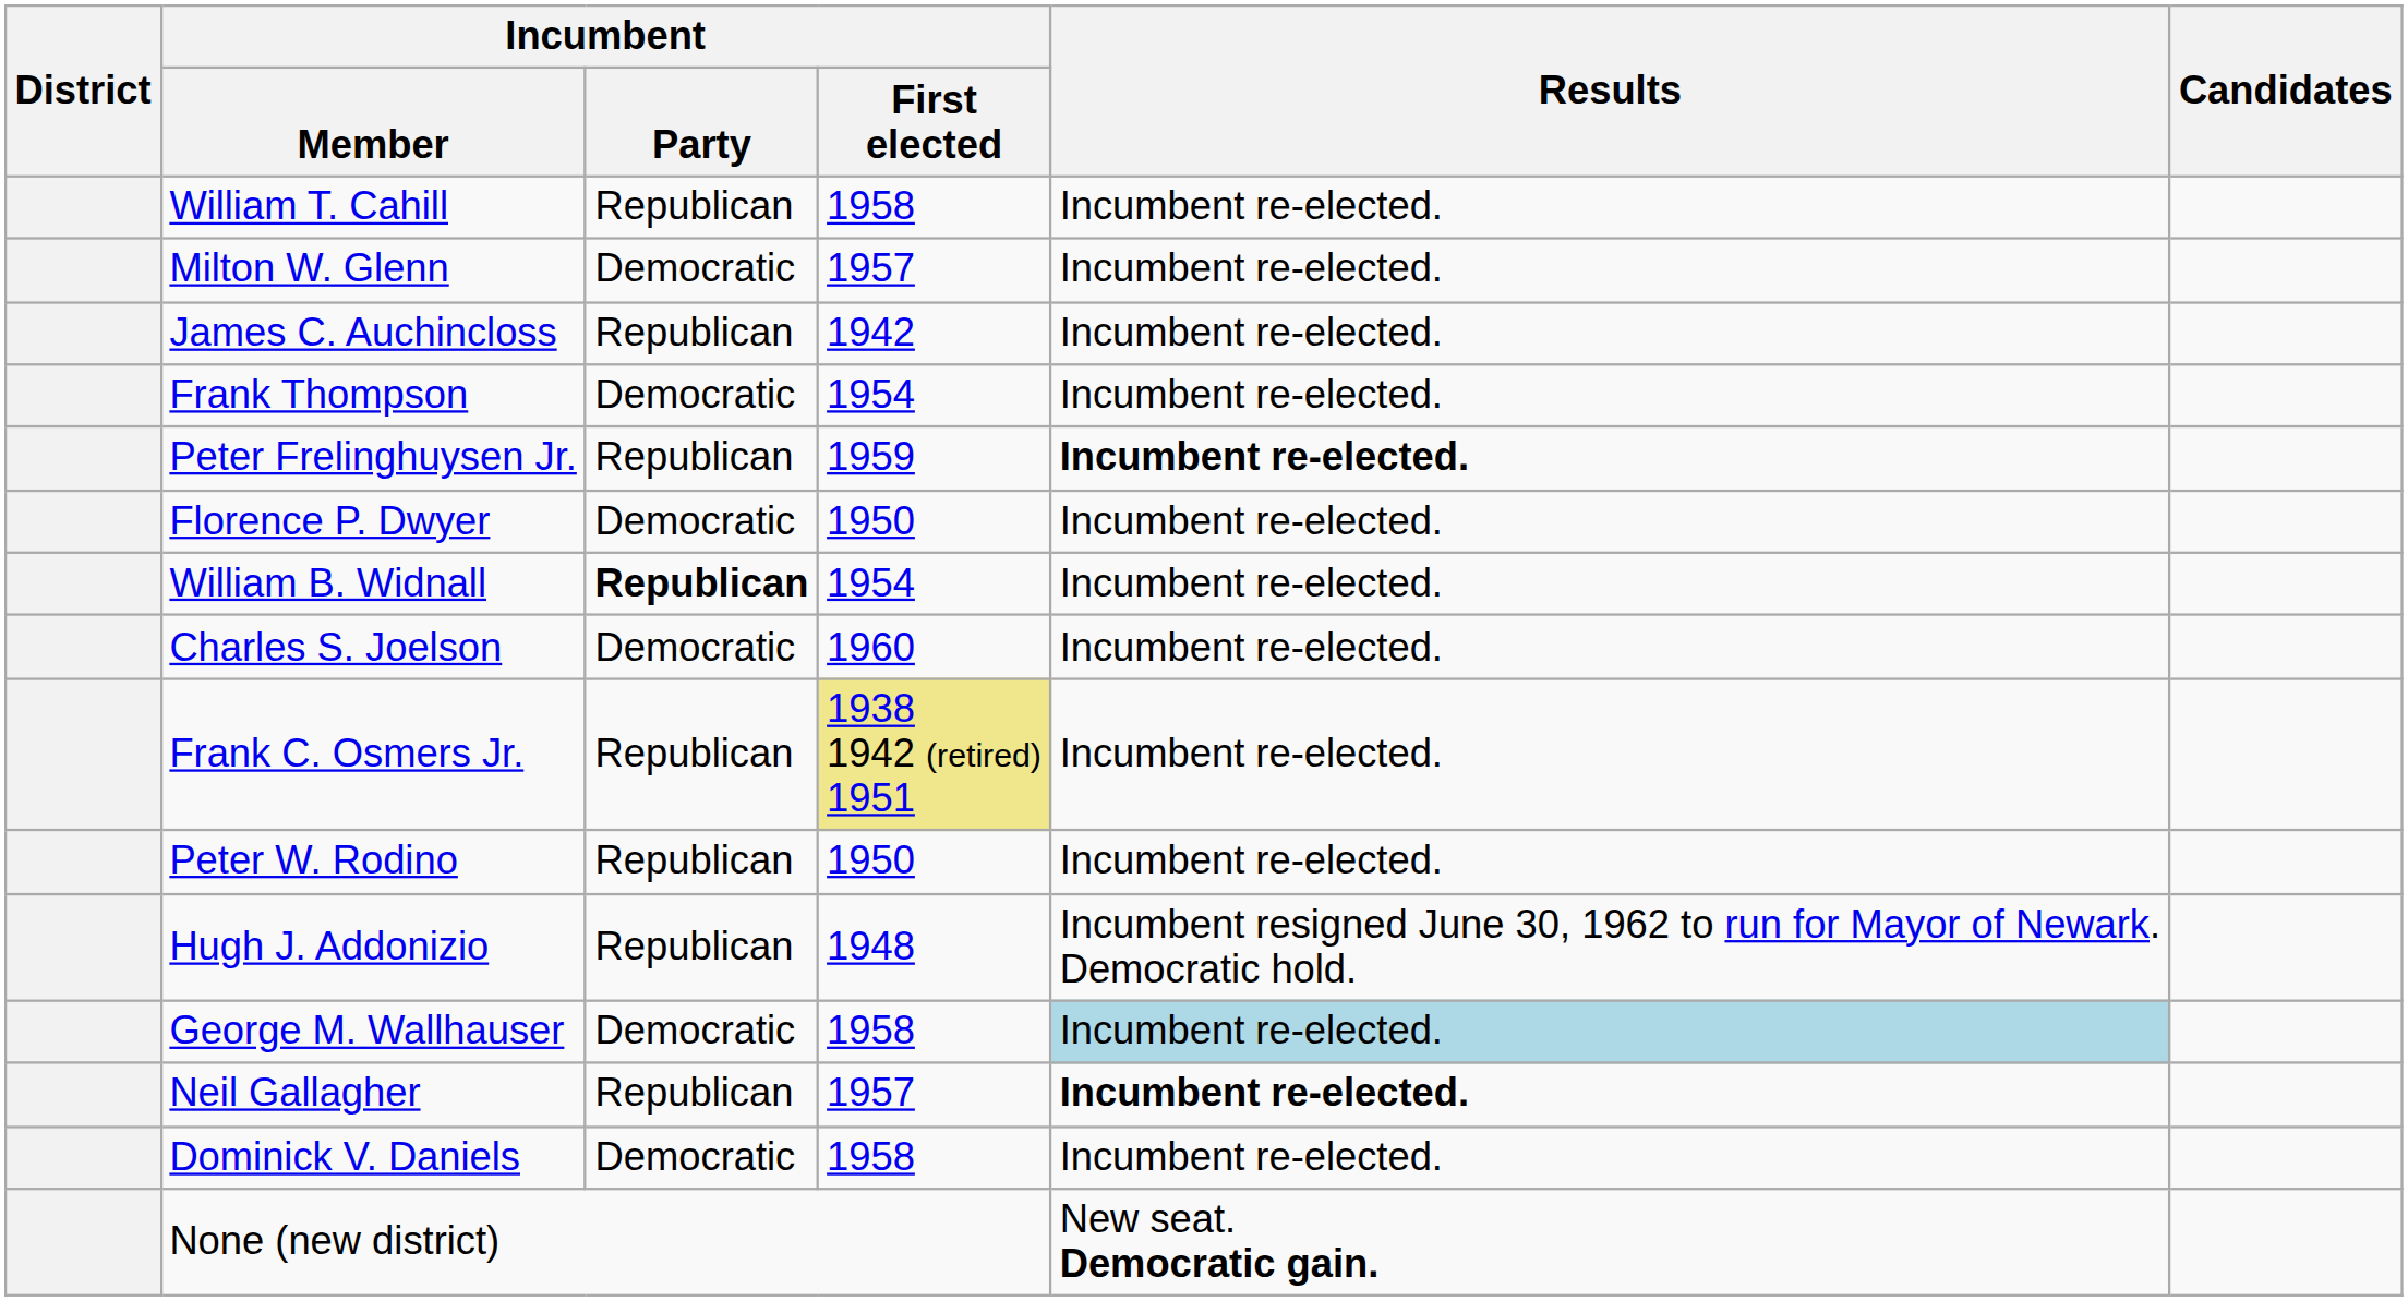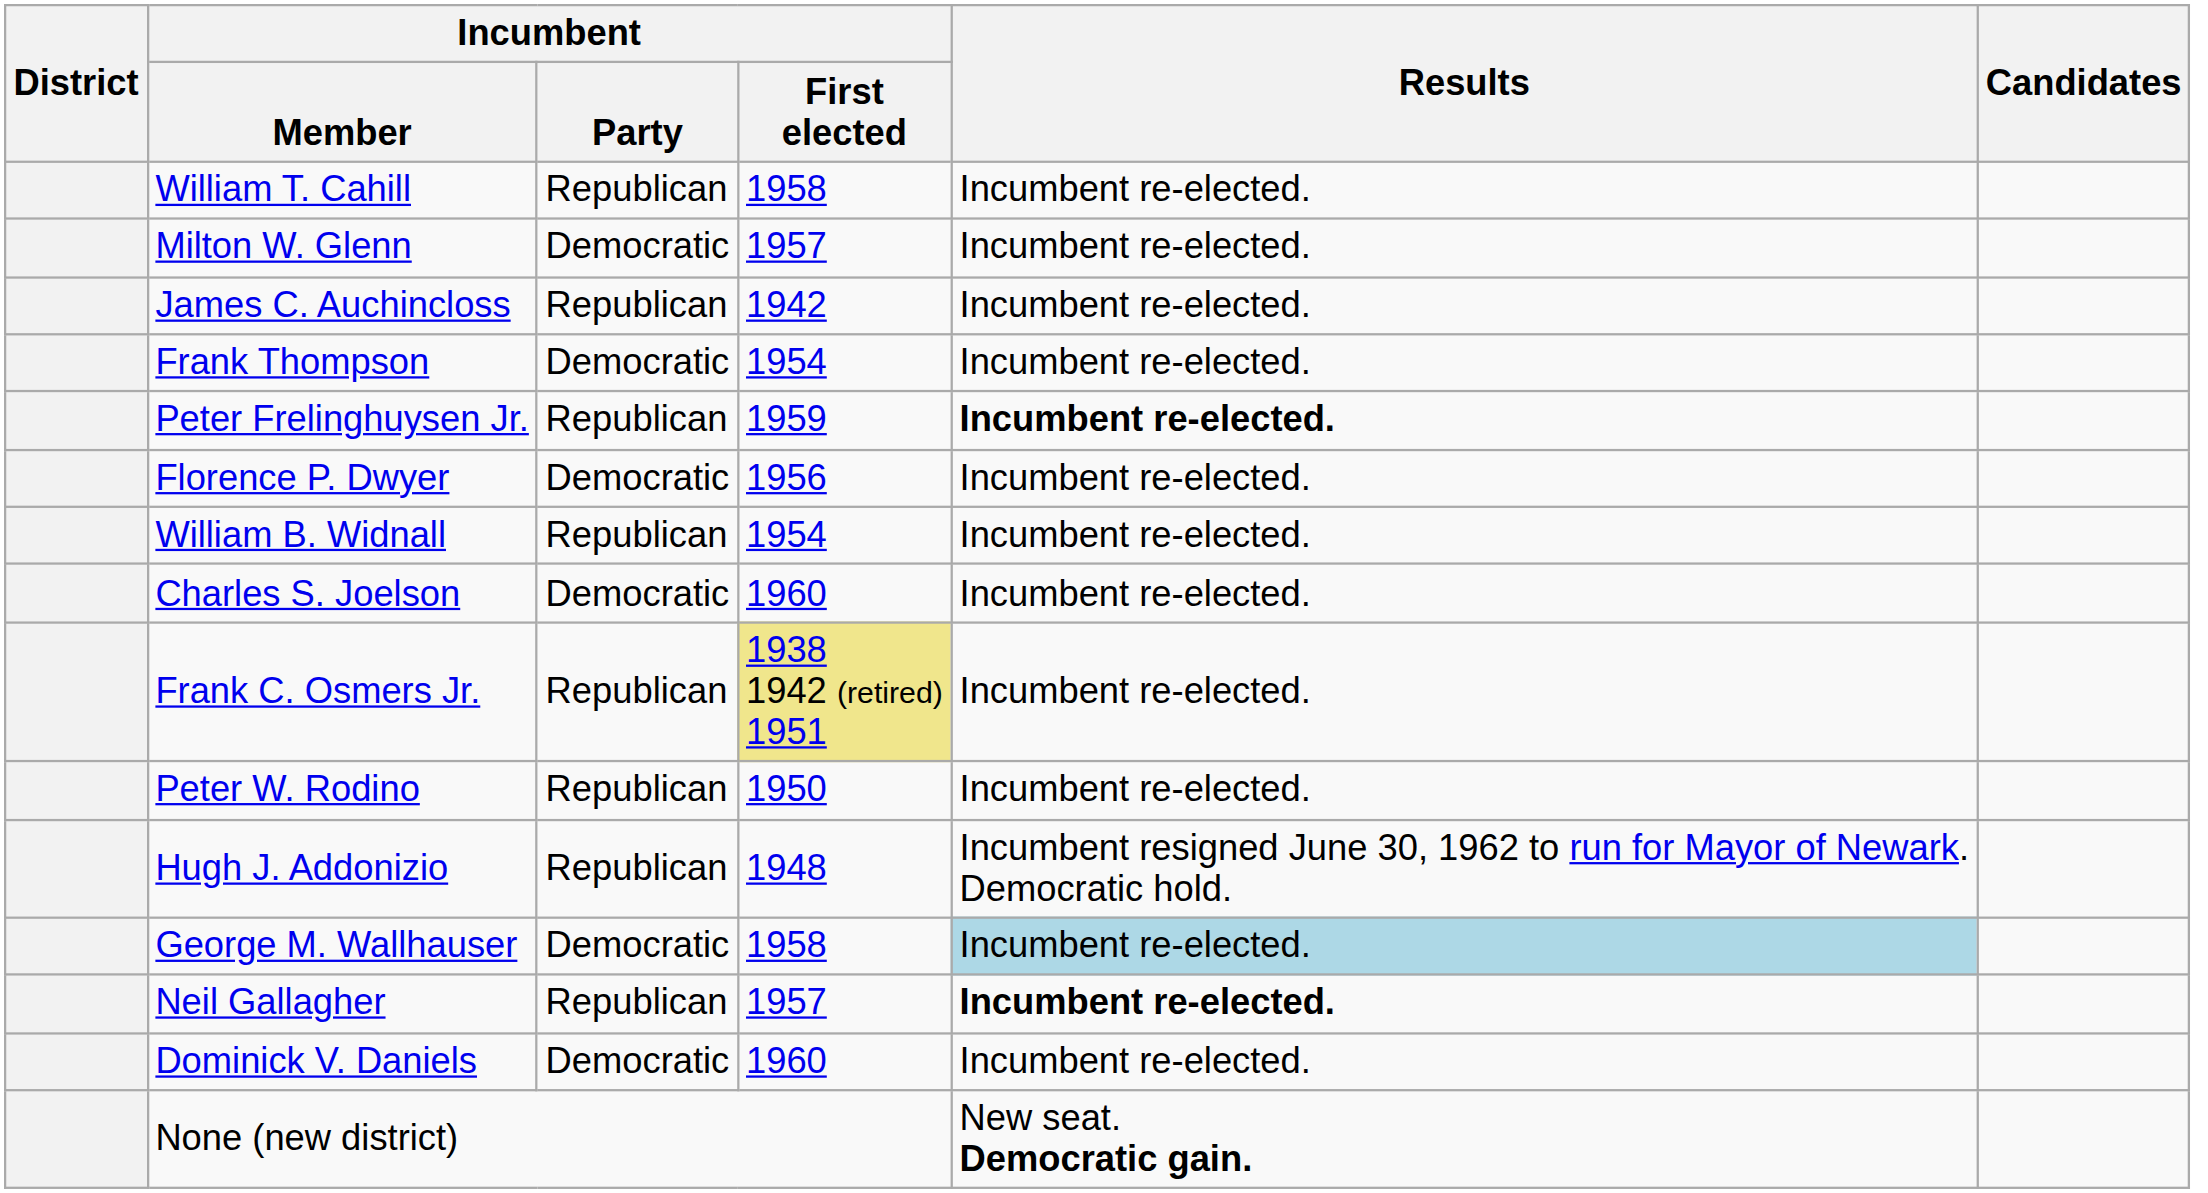Florence P. Dwyer | Incumbent / First elected: 1950 -> 1956
William B. Widnall | Incumbent / Party: bold -> normal
Dominick V. Daniels | Incumbent / First elected: 1958 -> 1960
